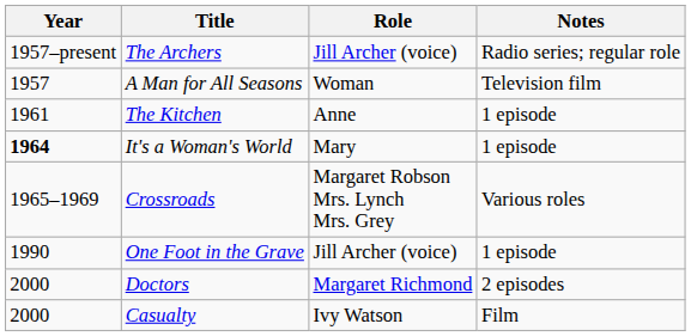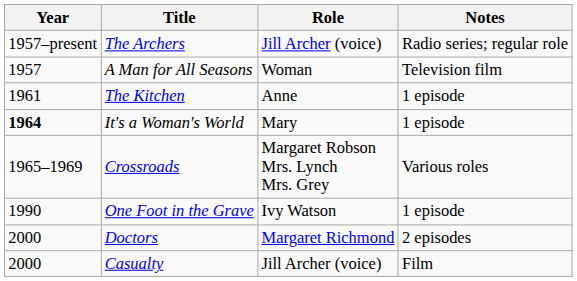One Foot in the Grave | Role: Jill Archer (voice) -> Ivy Watson
Casualty | Role: Ivy Watson -> Jill Archer (voice)
